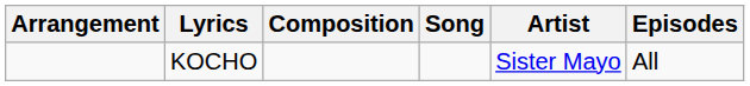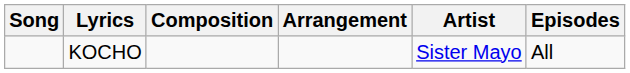columns swapped: Song <-> Arrangement
